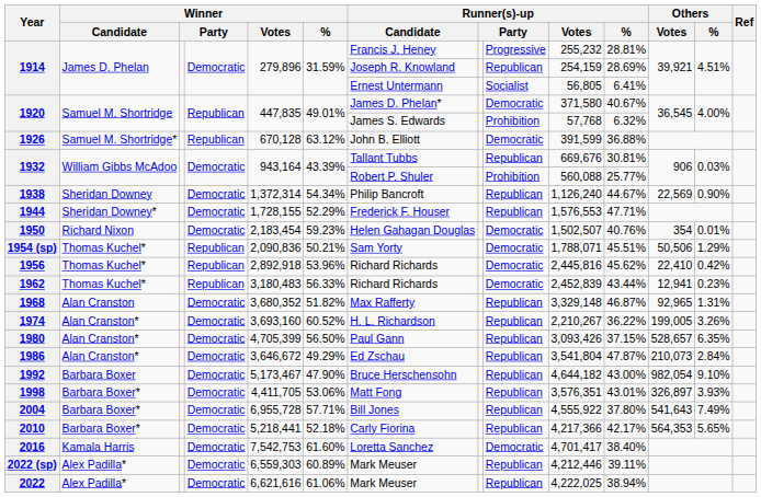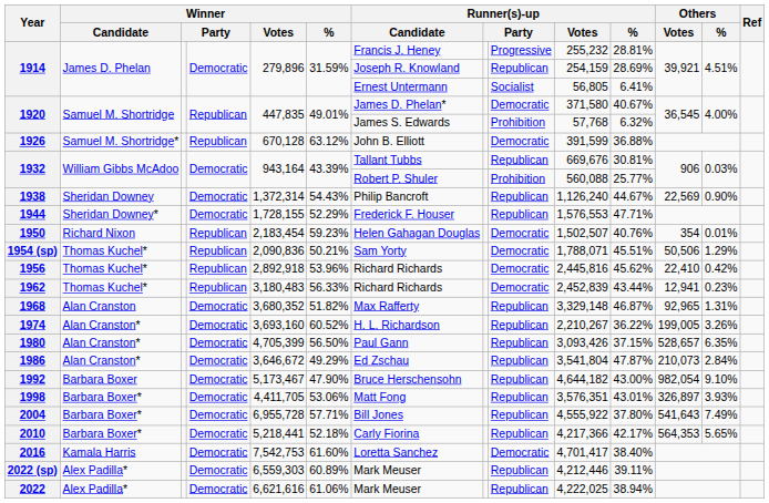1938 | Winner / %: 54.34% -> 54.43%
1950 | column 4: Democratic -> Republican
